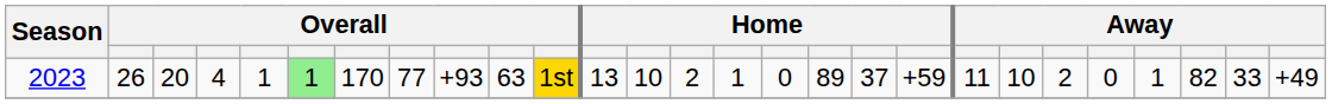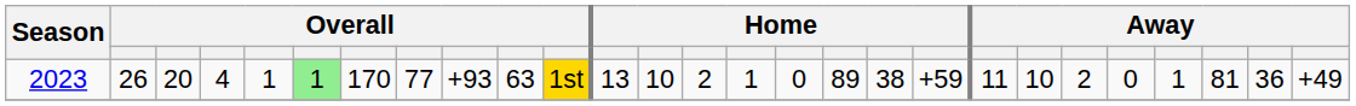2023 | column 18: 37 -> 38
2023 | column 25: 82 -> 81
2023 | column 26: 33 -> 36
